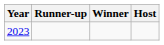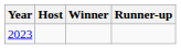columns swapped: Host <-> Runner-up
